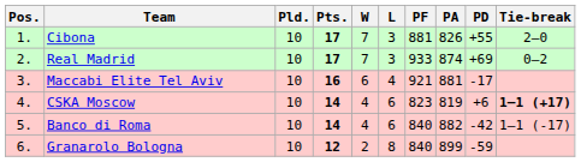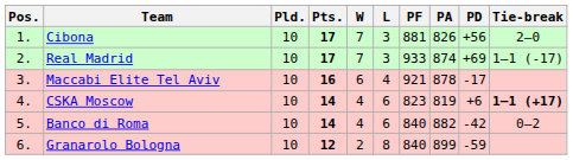Cibona | PD: +55 -> +56
Real Madrid | Tie-break: 0–2 -> 1–1 (-17)
Maccabi Elite Tel Aviv | PA: 881 -> 878
Banco di Roma | Tie-break: 1–1 (-17) -> 0–2
